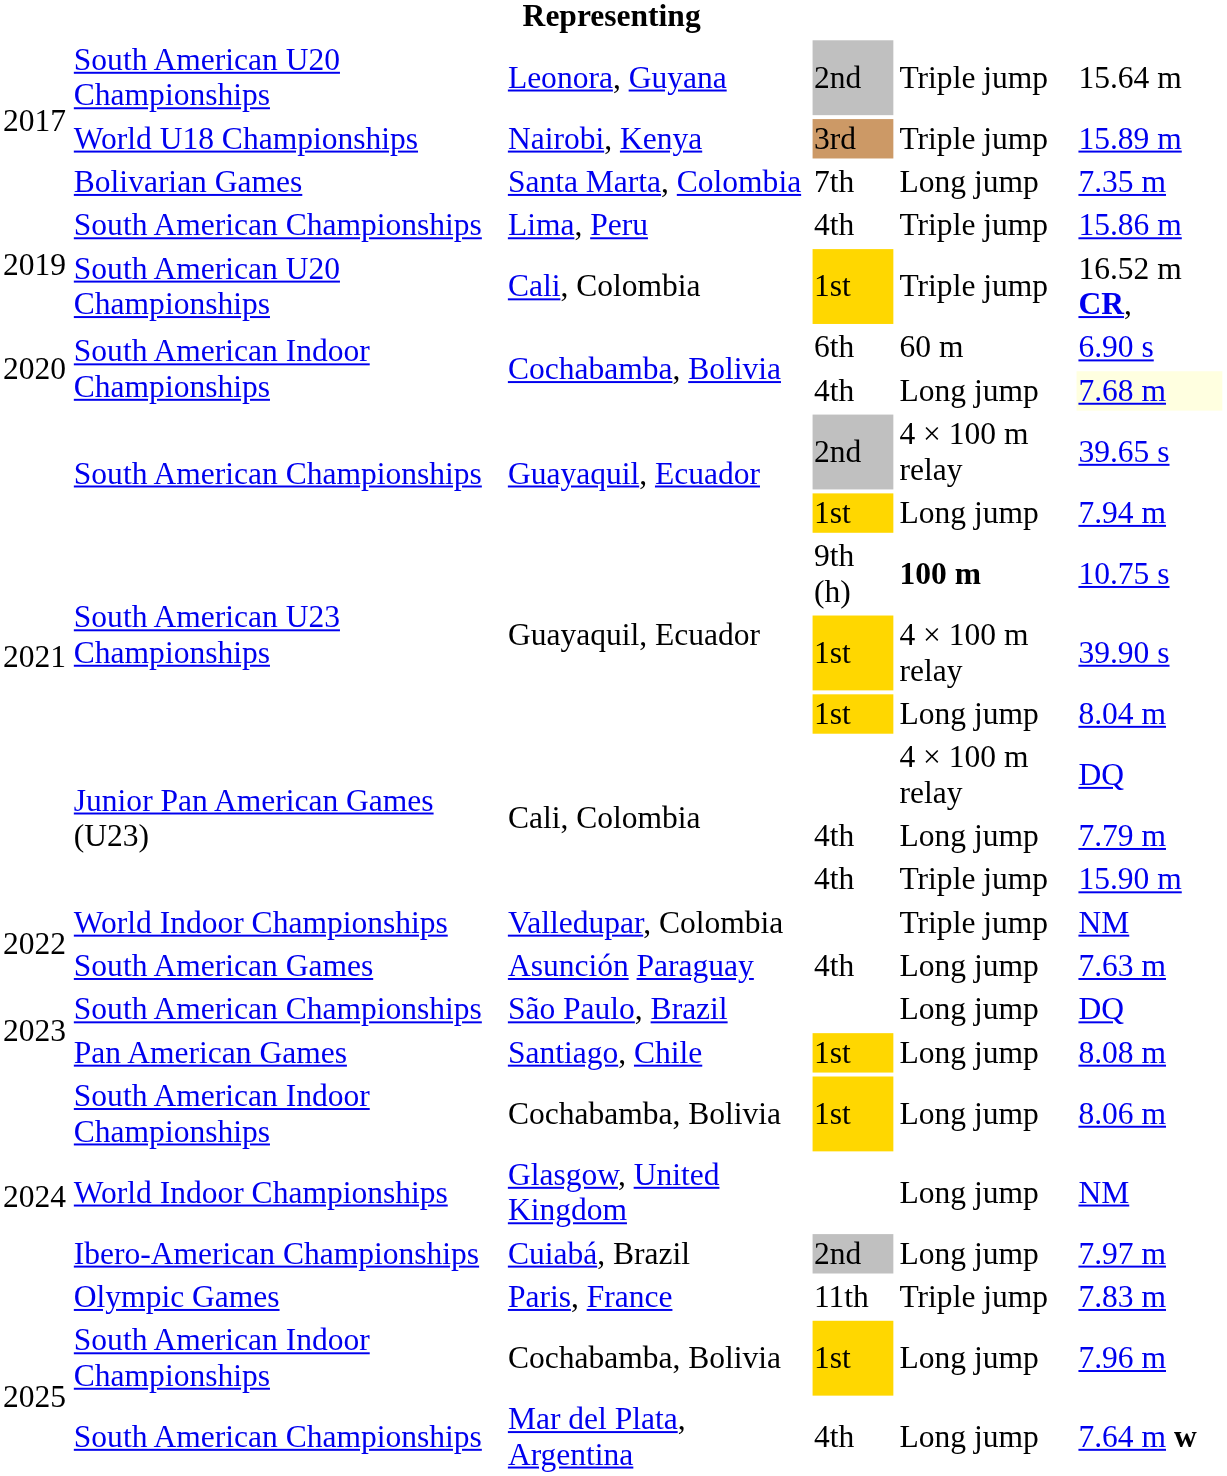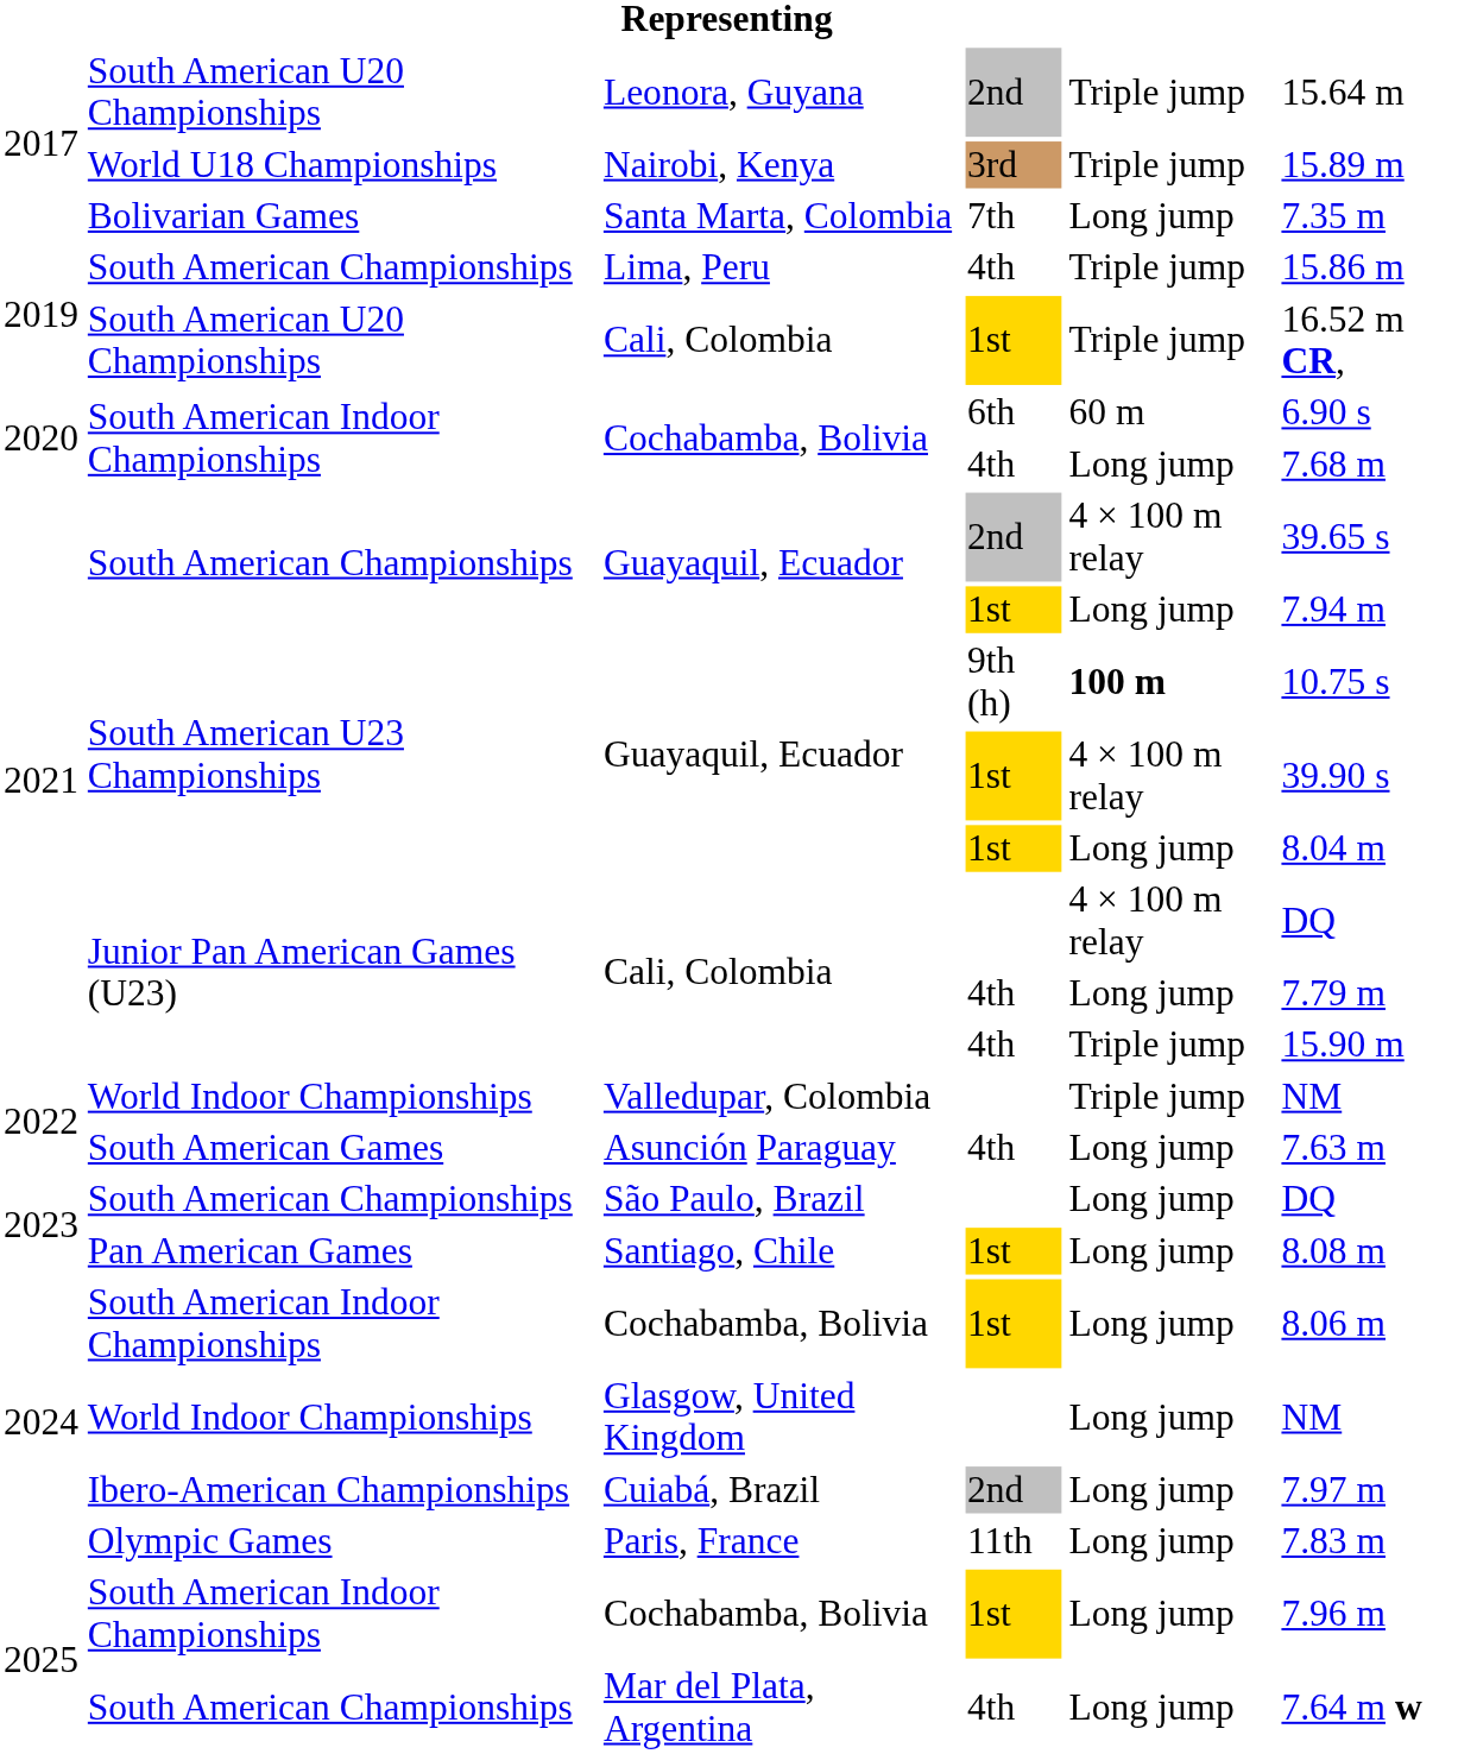Cochabamba, Bolivia / 4th | column 6: lightyellow background -> no background
Paris, France | column 5: Triple jump -> Long jump
